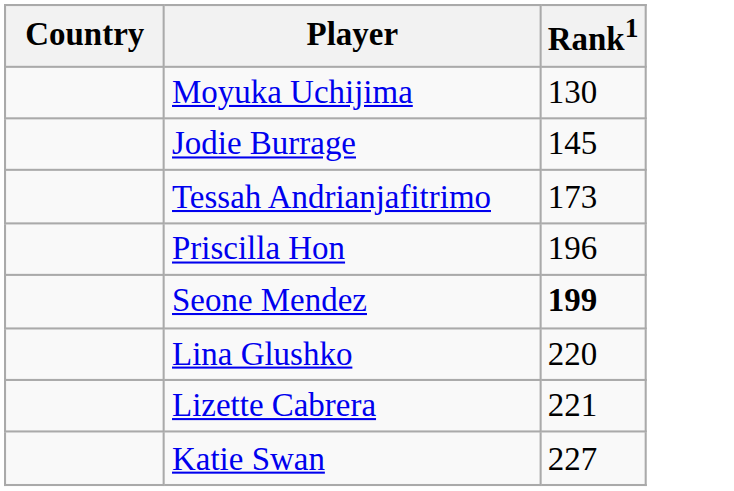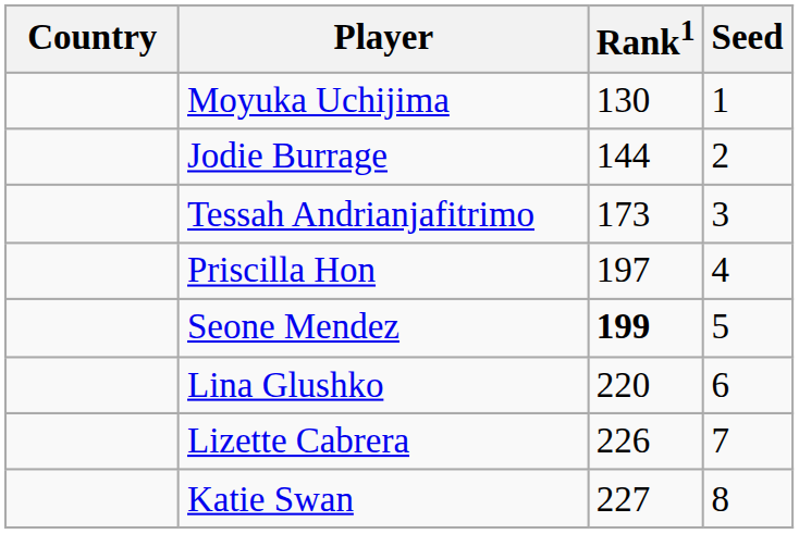+ column: Seed | 1 | 2 | 3 | 4 | 5 | 6 | 7 | 8
Jodie Burrage | Rank1: 145 -> 144
Priscilla Hon | Rank1: 196 -> 197
Lizette Cabrera | Rank1: 221 -> 226
